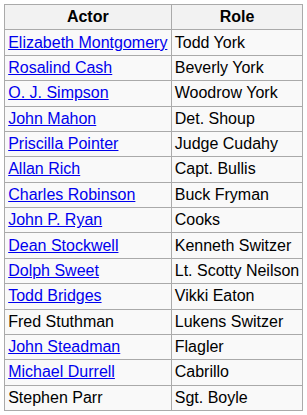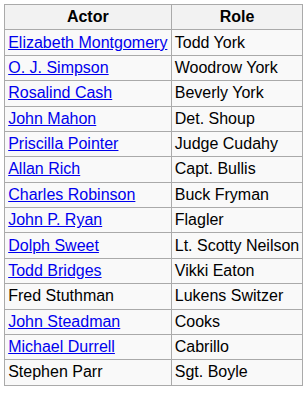rows swapped: O. J. Simpson <-> Rosalind Cash
John P. Ryan | Role: Cooks -> Flagler
- row: Dean Stockwell | Kenneth Switzer
John Steadman | Role: Flagler -> Cooks
